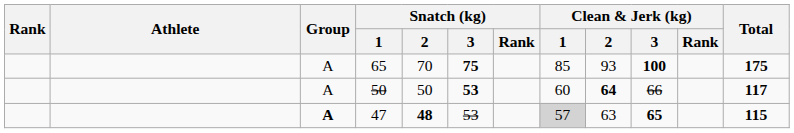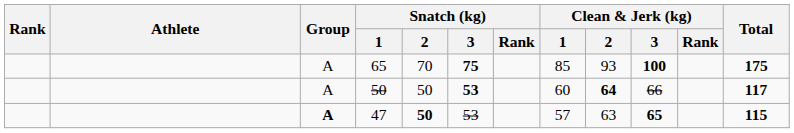47 | Snatch (kg) / 2: 48 -> 50
47 | Clean & Jerk (kg) / 1: lightgrey background -> no background
